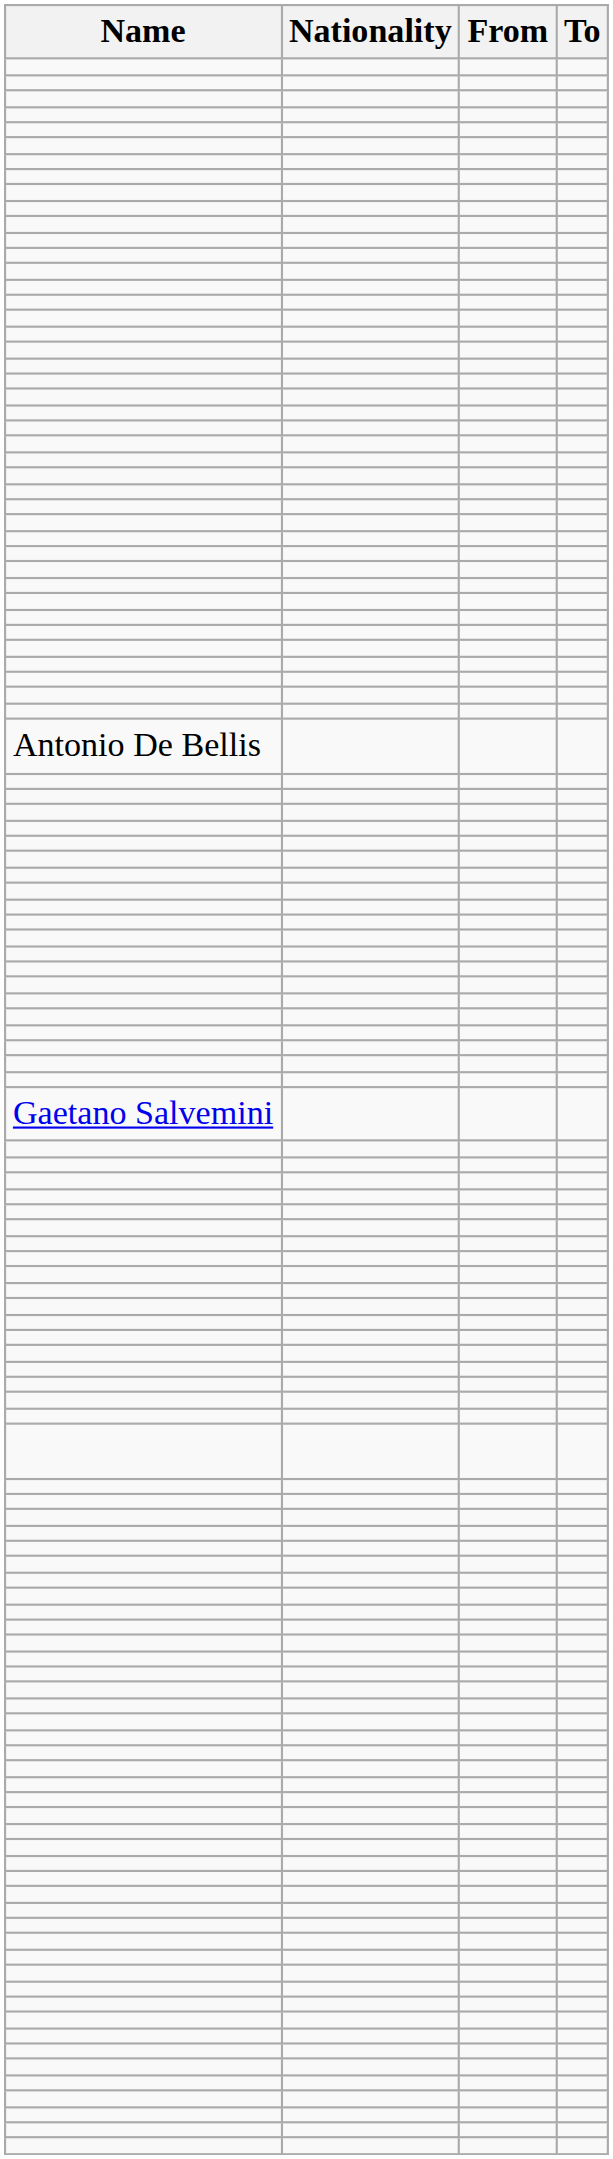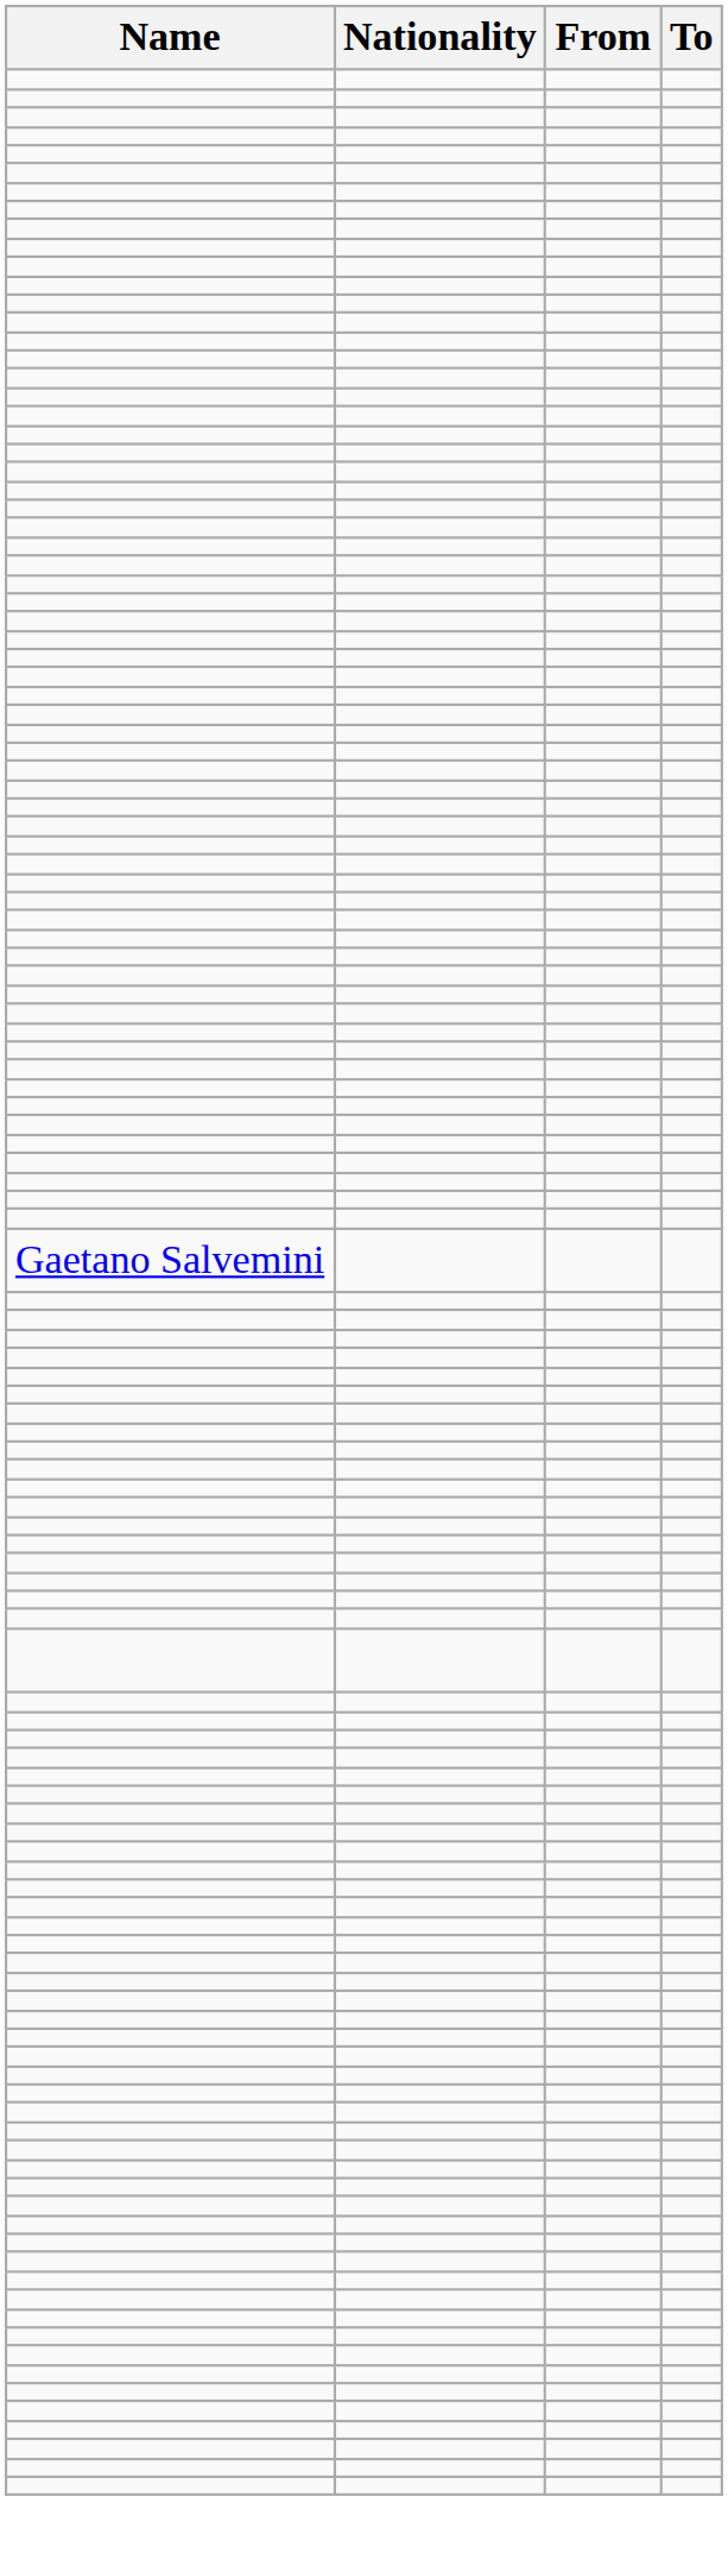- row: Antonio De Bellis
